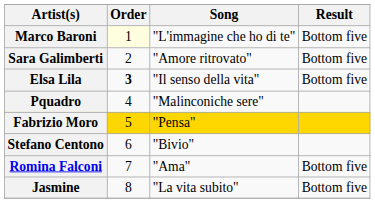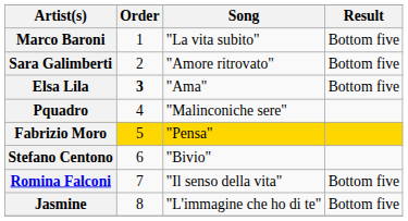Marco Baroni | Order: lightyellow background -> no background
Marco Baroni | Song: "L'immagine che ho di te" -> "La vita subito"
Elsa Lila | Song: "Il senso della vita" -> "Ama"
Romina Falconi | Song: "Ama" -> "Il senso della vita"
Jasmine | Song: "La vita subito" -> "L'immagine che ho di te"
